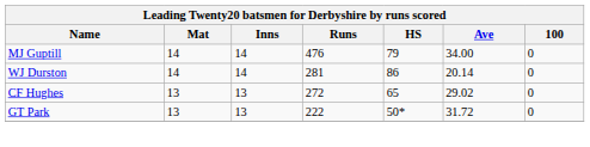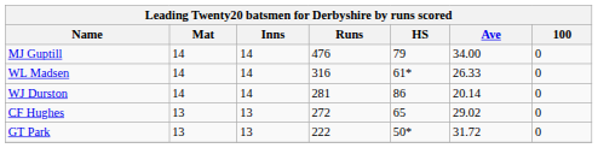+ row: WL Madsen | 14 | 14 | 316 | 61* | 26.33 | 0
